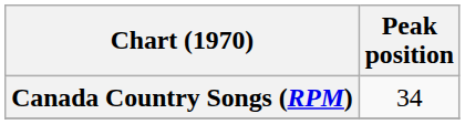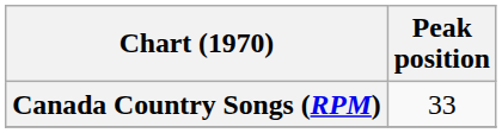Canada Country Songs (RPM) | Peak position: 34 -> 33
